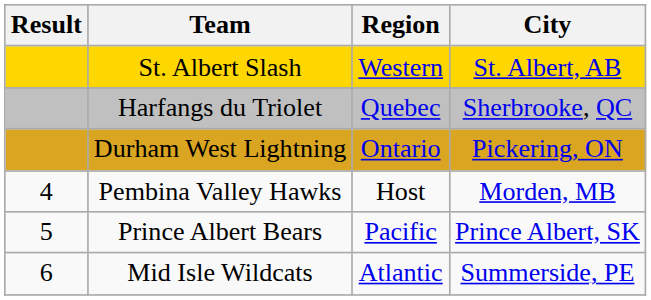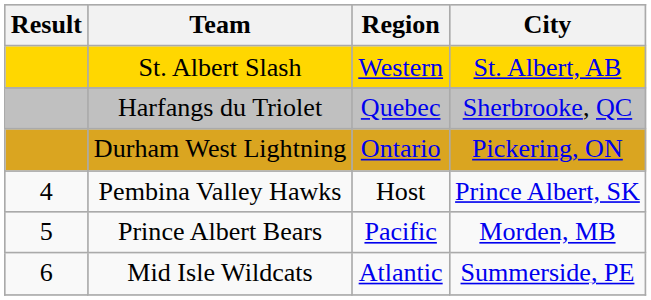Pembina Valley Hawks | City: Morden, MB -> Prince Albert, SK
Prince Albert Bears | City: Prince Albert, SK -> Morden, MB
